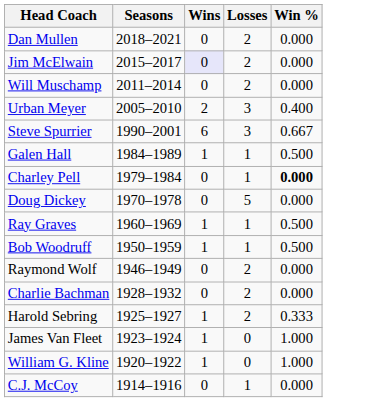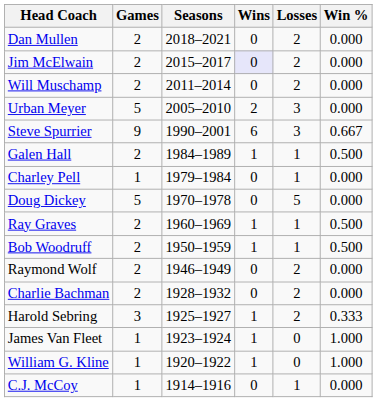+ column: Games | 2 | 2 | 2 | 5 | 9 | 2 | 1 | 5 | 2 | 2 | 2 | 2 | 3 | 1 | 1 | 1
Urban Meyer | Win %: 0.400 -> 0.000
Charley Pell | Win %: bold -> normal
